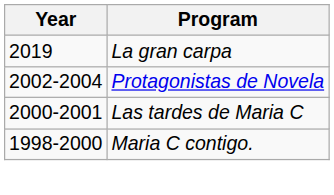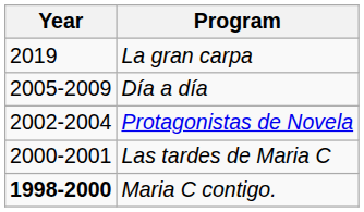+ row: 2005-2009 | Día a día
Maria C contigo. | Year: normal -> bold
